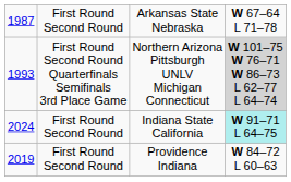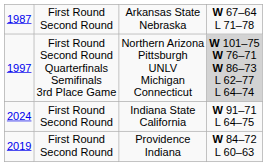Northern Arizona Pittsburgh UNLV Michigan Connecticut | column 1: 1993 -> 1997
Indiana State California | column 4: paleturquoise background -> no background
